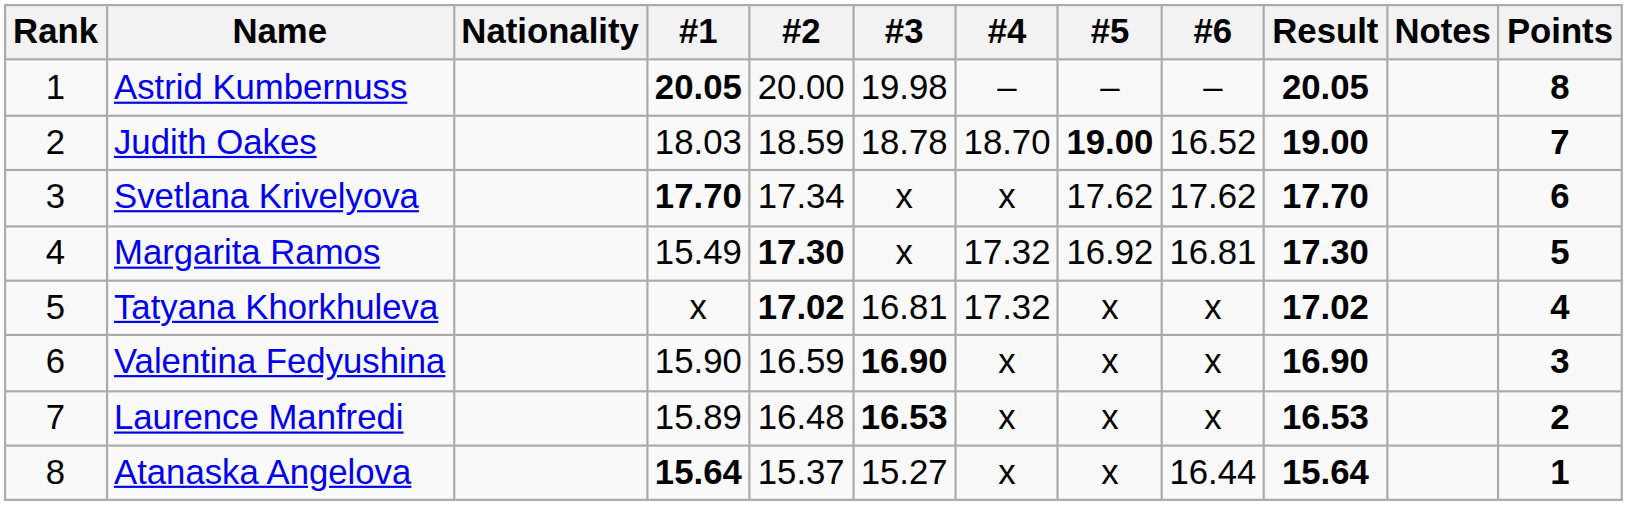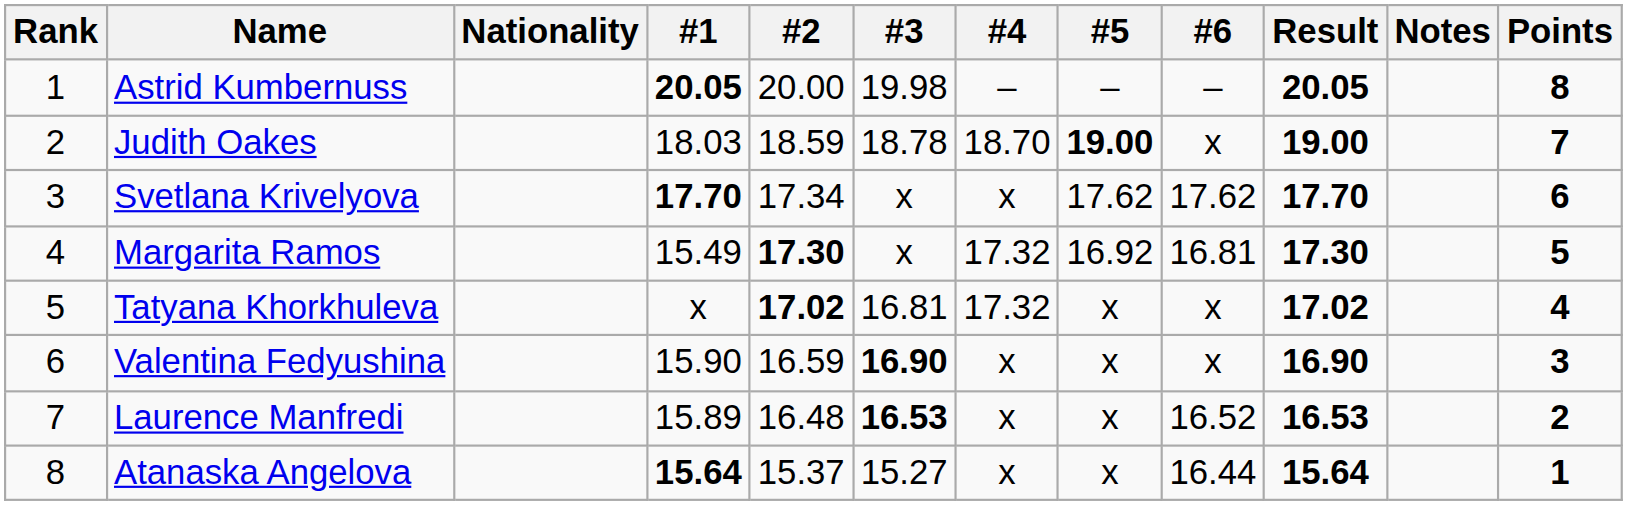Judith Oakes | #6: 16.52 -> x
Laurence Manfredi | #6: x -> 16.52
